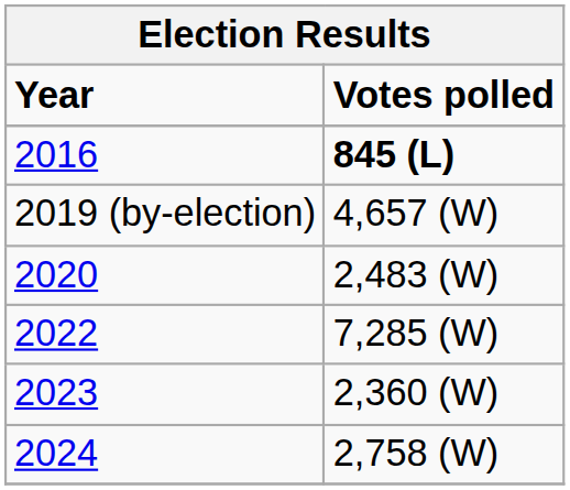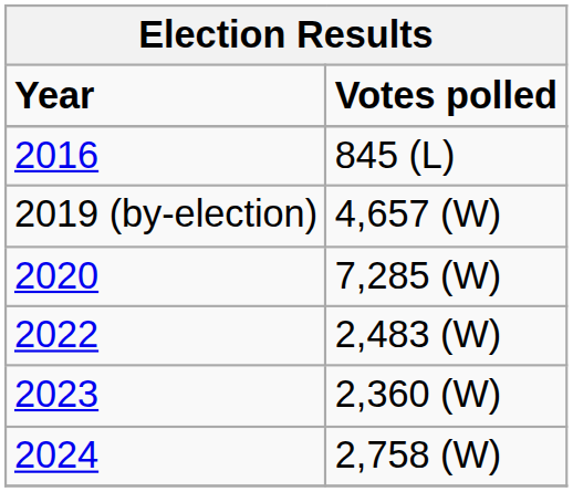2016 | Votes polled: bold -> normal
2020 | Votes polled: 2,483 (W) -> 7,285 (W)
2022 | Votes polled: 7,285 (W) -> 2,483 (W)
